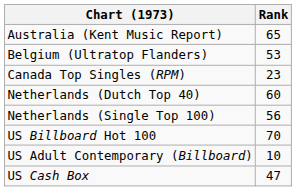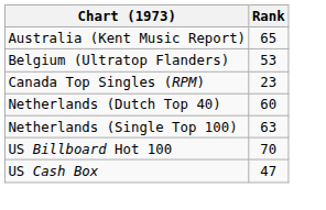Netherlands (Single Top 100) | Rank: 56 -> 63
- row: US Adult Contemporary (Billboard) | 10
